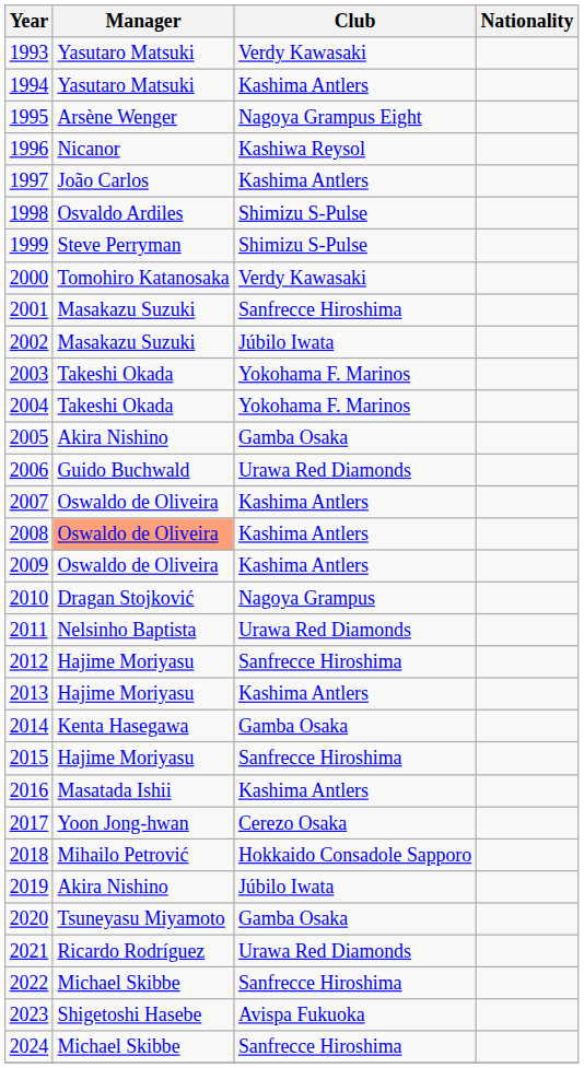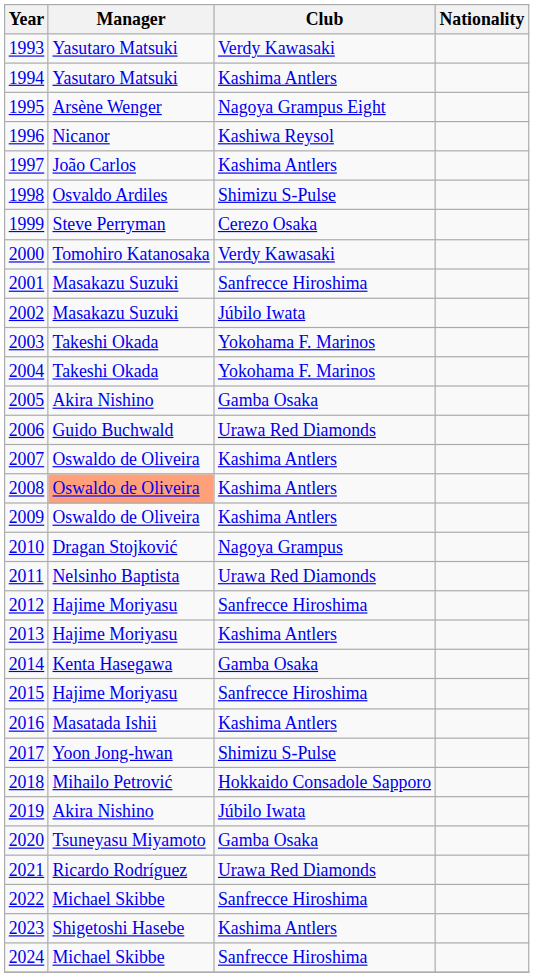1999 | Club: Shimizu S-Pulse -> Cerezo Osaka
2017 | Club: Cerezo Osaka -> Shimizu S-Pulse
2023 | Club: Avispa Fukuoka -> Kashima Antlers
